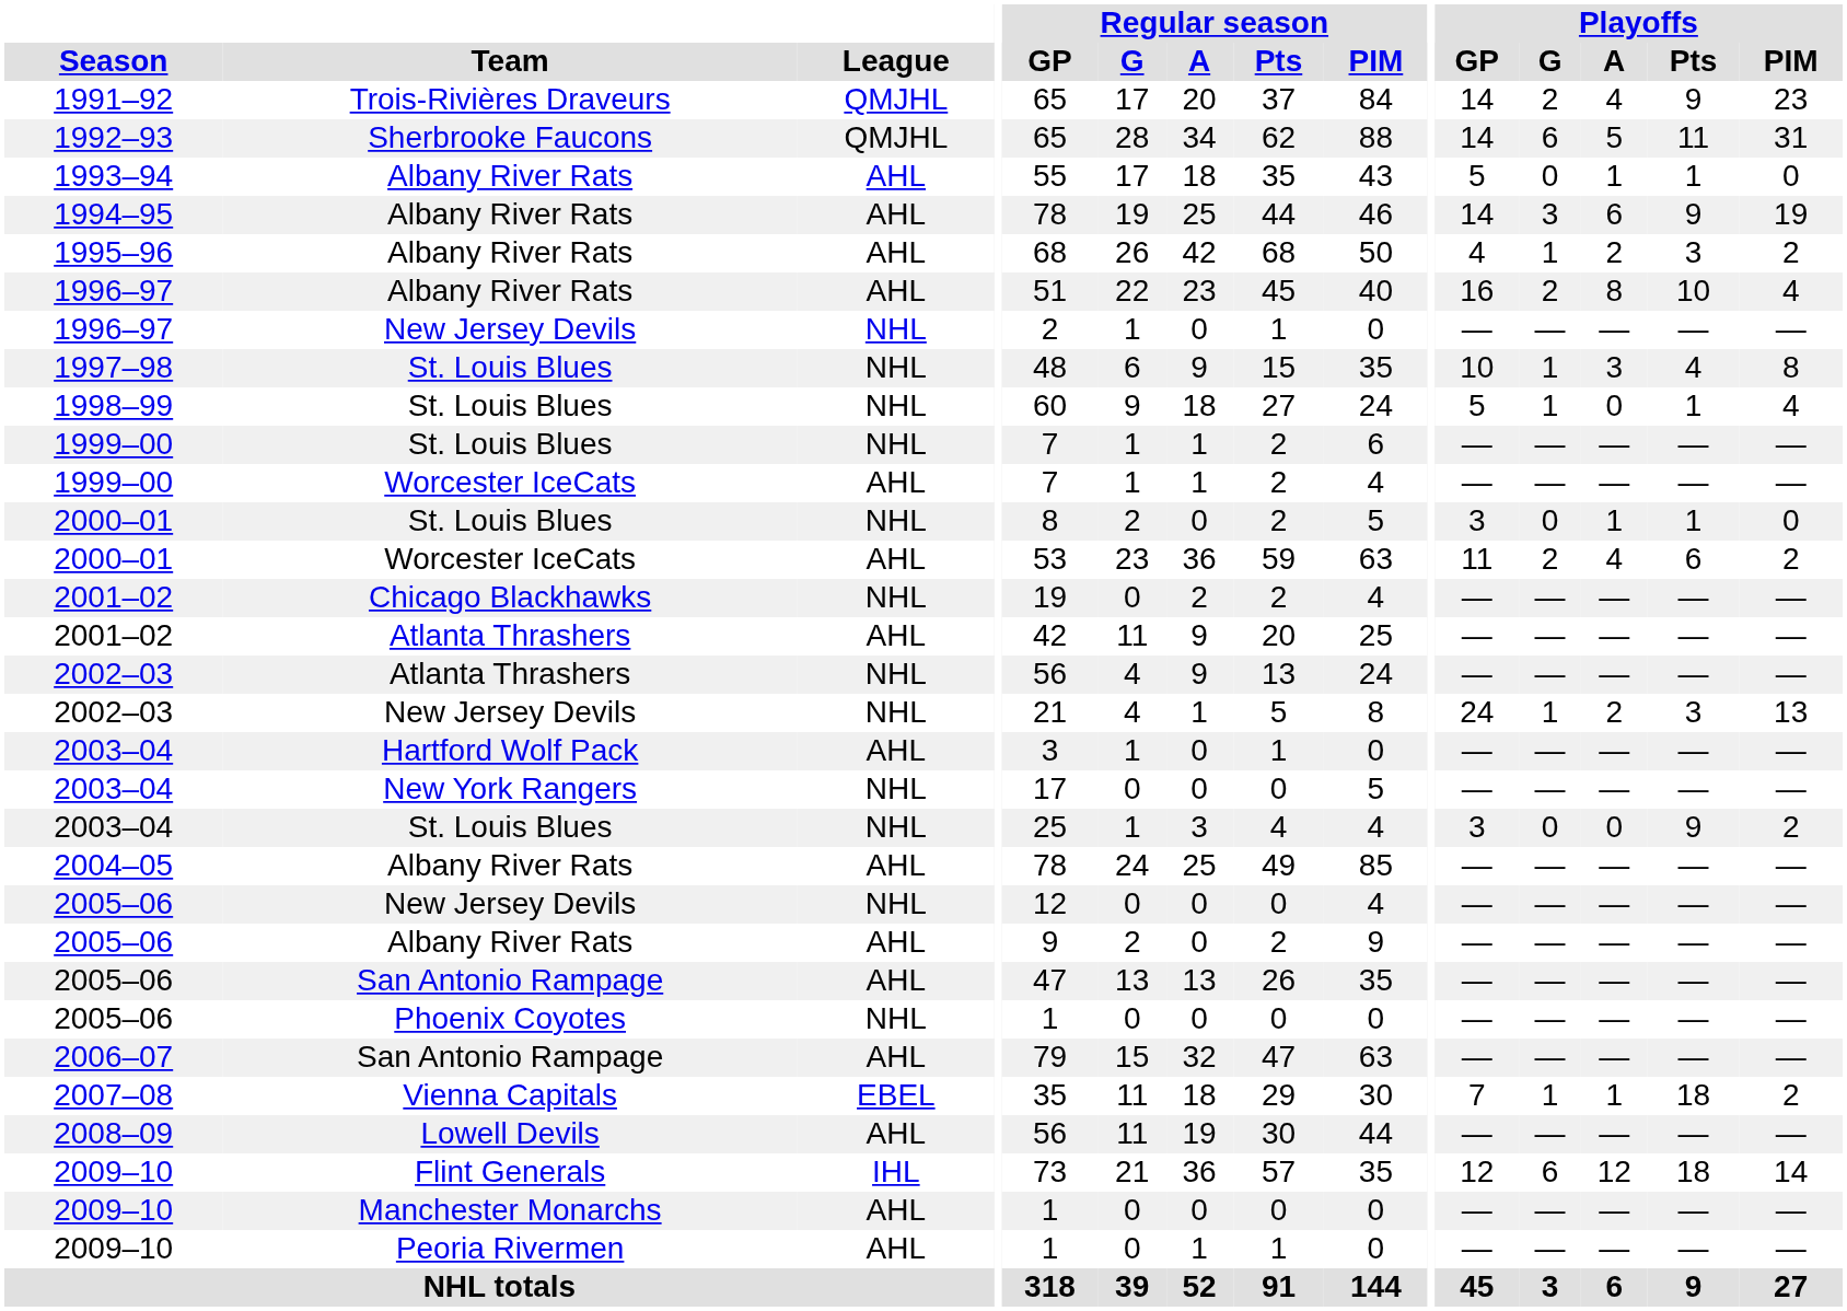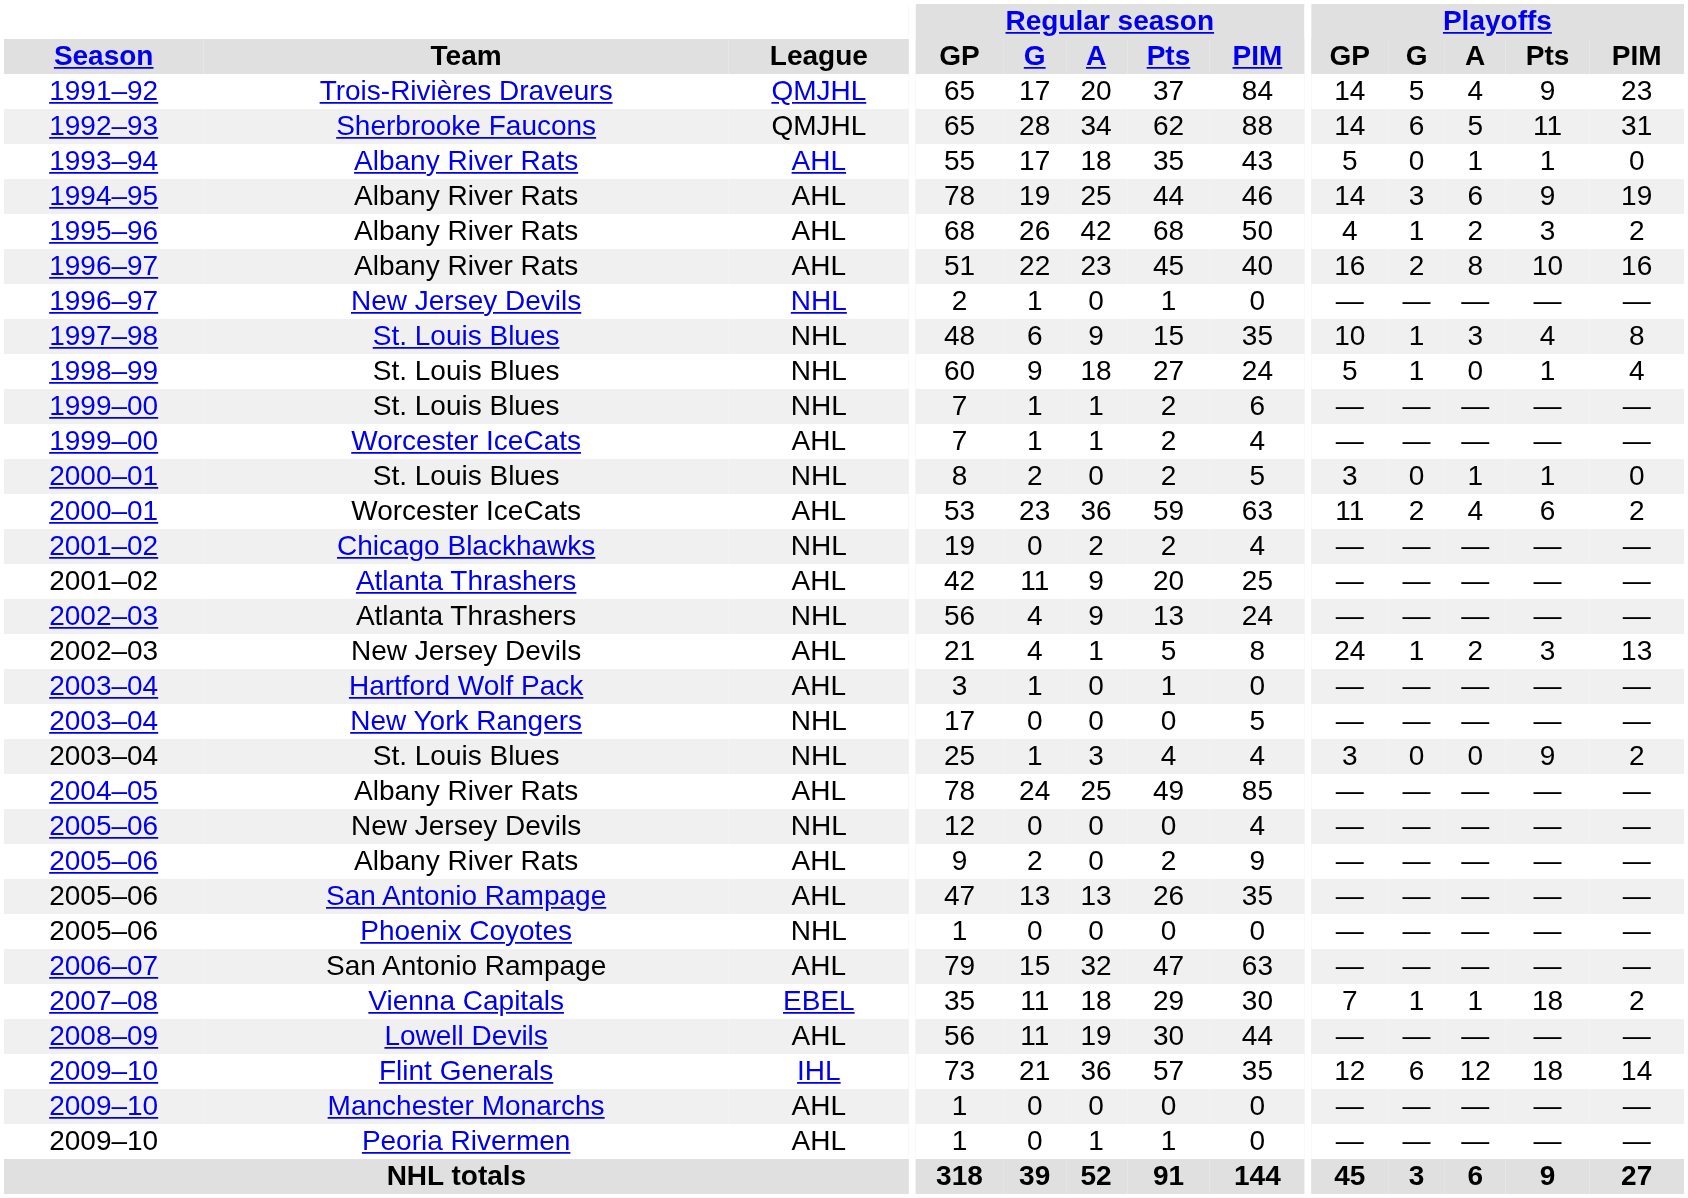1991–92 | Playoffs / G: 2 -> 5
1996–97 / Albany River Rats | Playoffs / PIM: 4 -> 16
2002–03 / New Jersey Devils | League: NHL -> AHL
